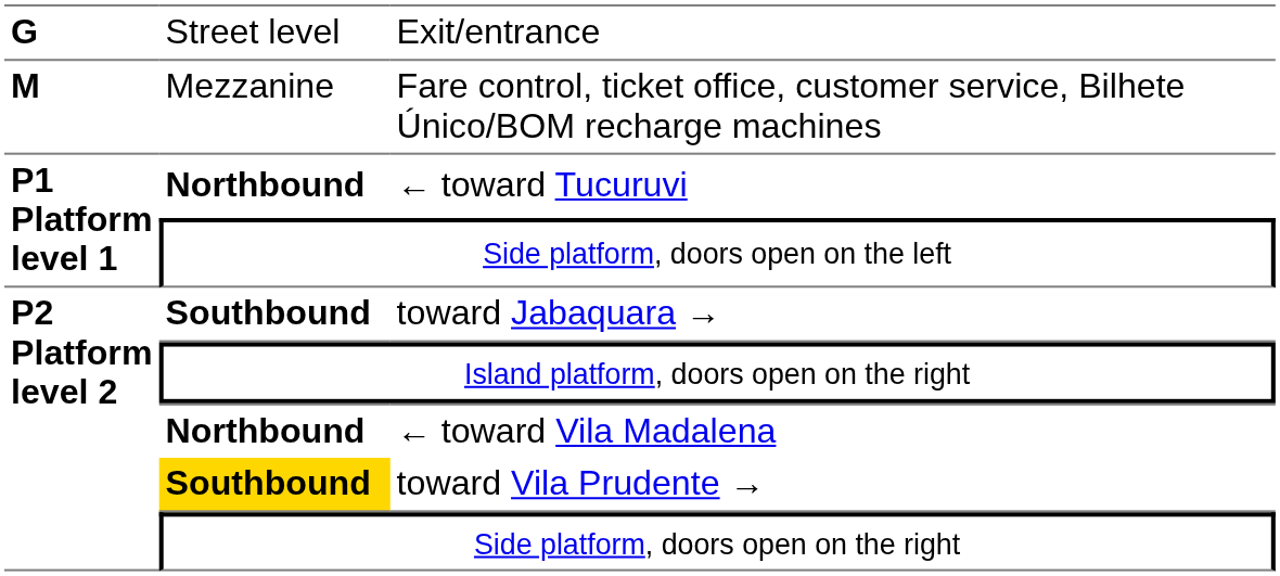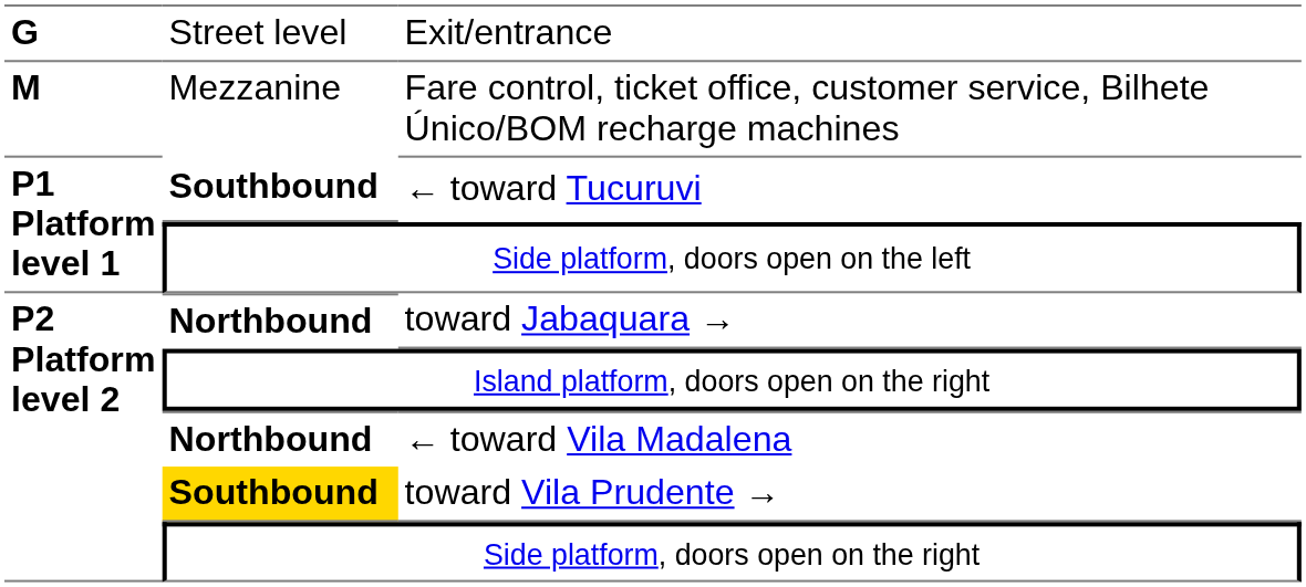← toward Tucuruvi | column 2: Northbound -> Southbound
toward Jabaquara → | column 2: Southbound -> Northbound
